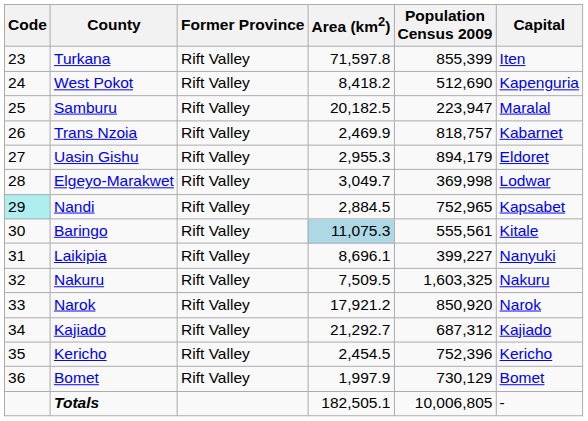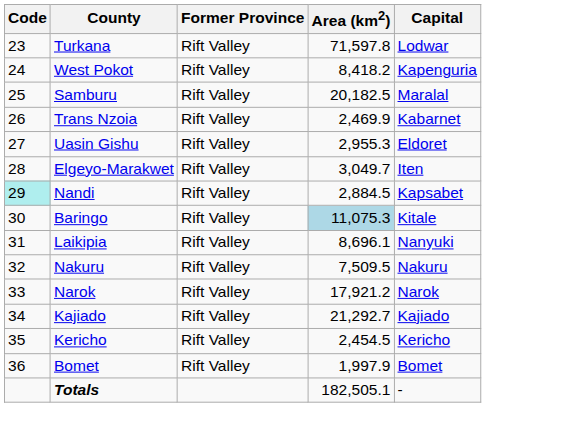- column: Population Census 2009 | 855,399 | 512,690 | 223,947 | 818,757 | 894,179 | 369,998 | 752,965 | 555,561 | 399,227 | 1,603,325 | 850,920 | 687,312 | 752,396 | 730,129 | 10,006,805
Turkana | Capital: Iten -> Lodwar
Elgeyo-Marakwet | Capital: Lodwar -> Iten
